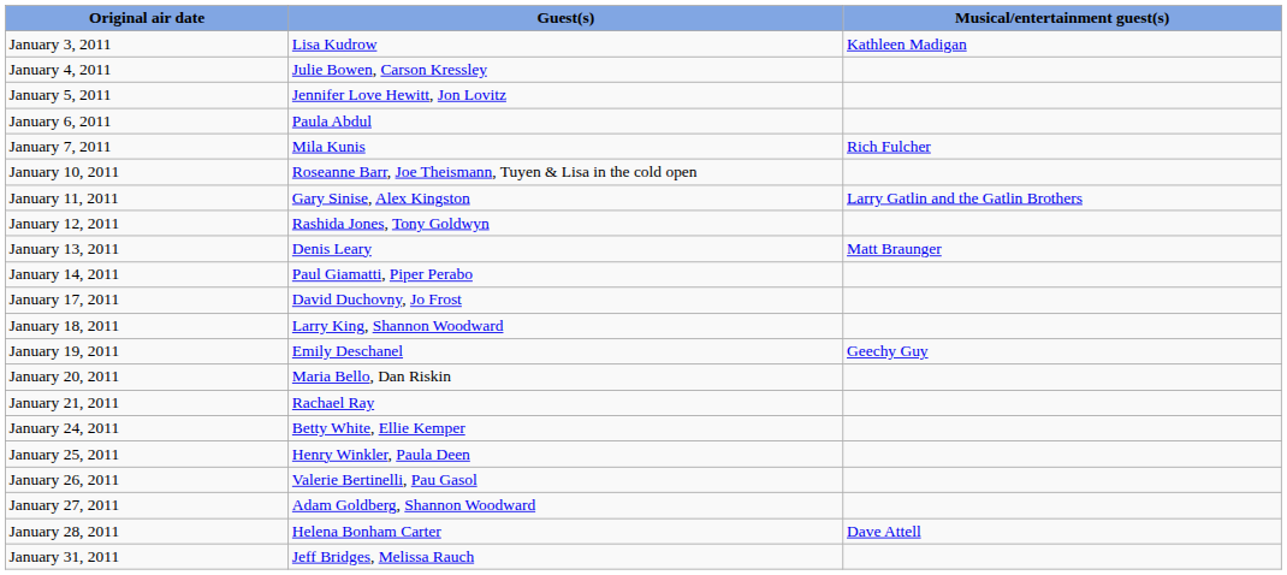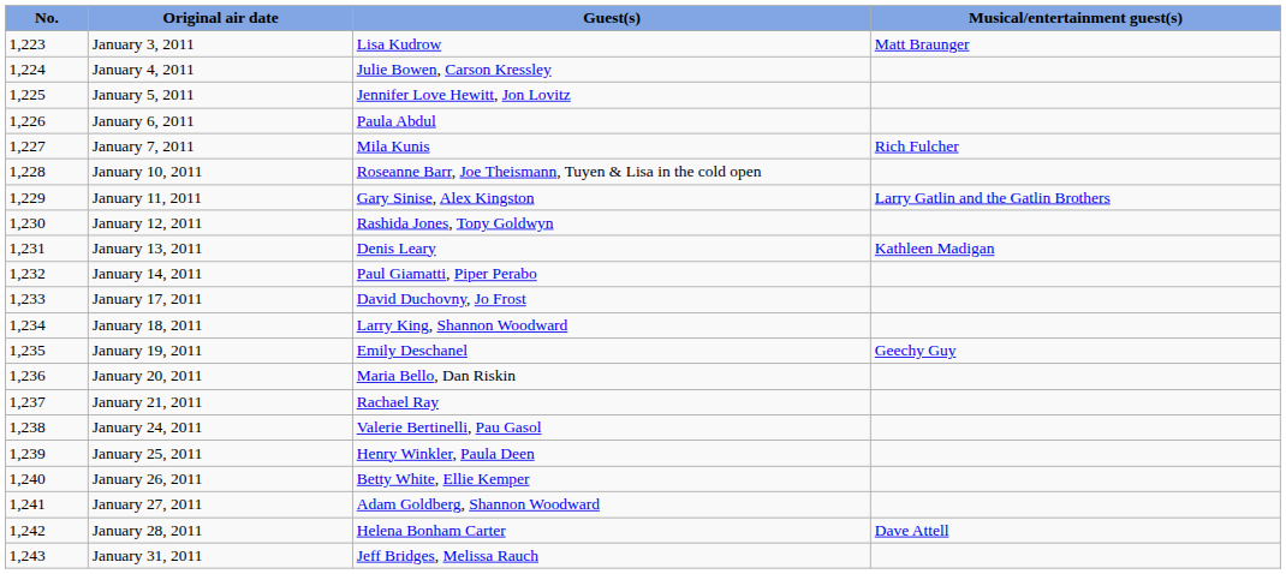+ column: No. | 1,223 | 1,224 | 1,225 | 1,226 | 1,227 | 1,228 | 1,229 | 1,230 | 1,231 | 1,232 | 1,233 | 1,234 | 1,235 | 1,236 | 1,237 | 1,238 | 1,239 | 1,240 | 1,241 | 1,242 | 1,243
January 3, 2011 | Musical/entertainment guest(s): Kathleen Madigan -> Matt Braunger
January 13, 2011 | Musical/entertainment guest(s): Matt Braunger -> Kathleen Madigan
January 24, 2011 | Guest(s): Betty White, Ellie Kemper -> Valerie Bertinelli, Pau Gasol
January 26, 2011 | Guest(s): Valerie Bertinelli, Pau Gasol -> Betty White, Ellie Kemper
